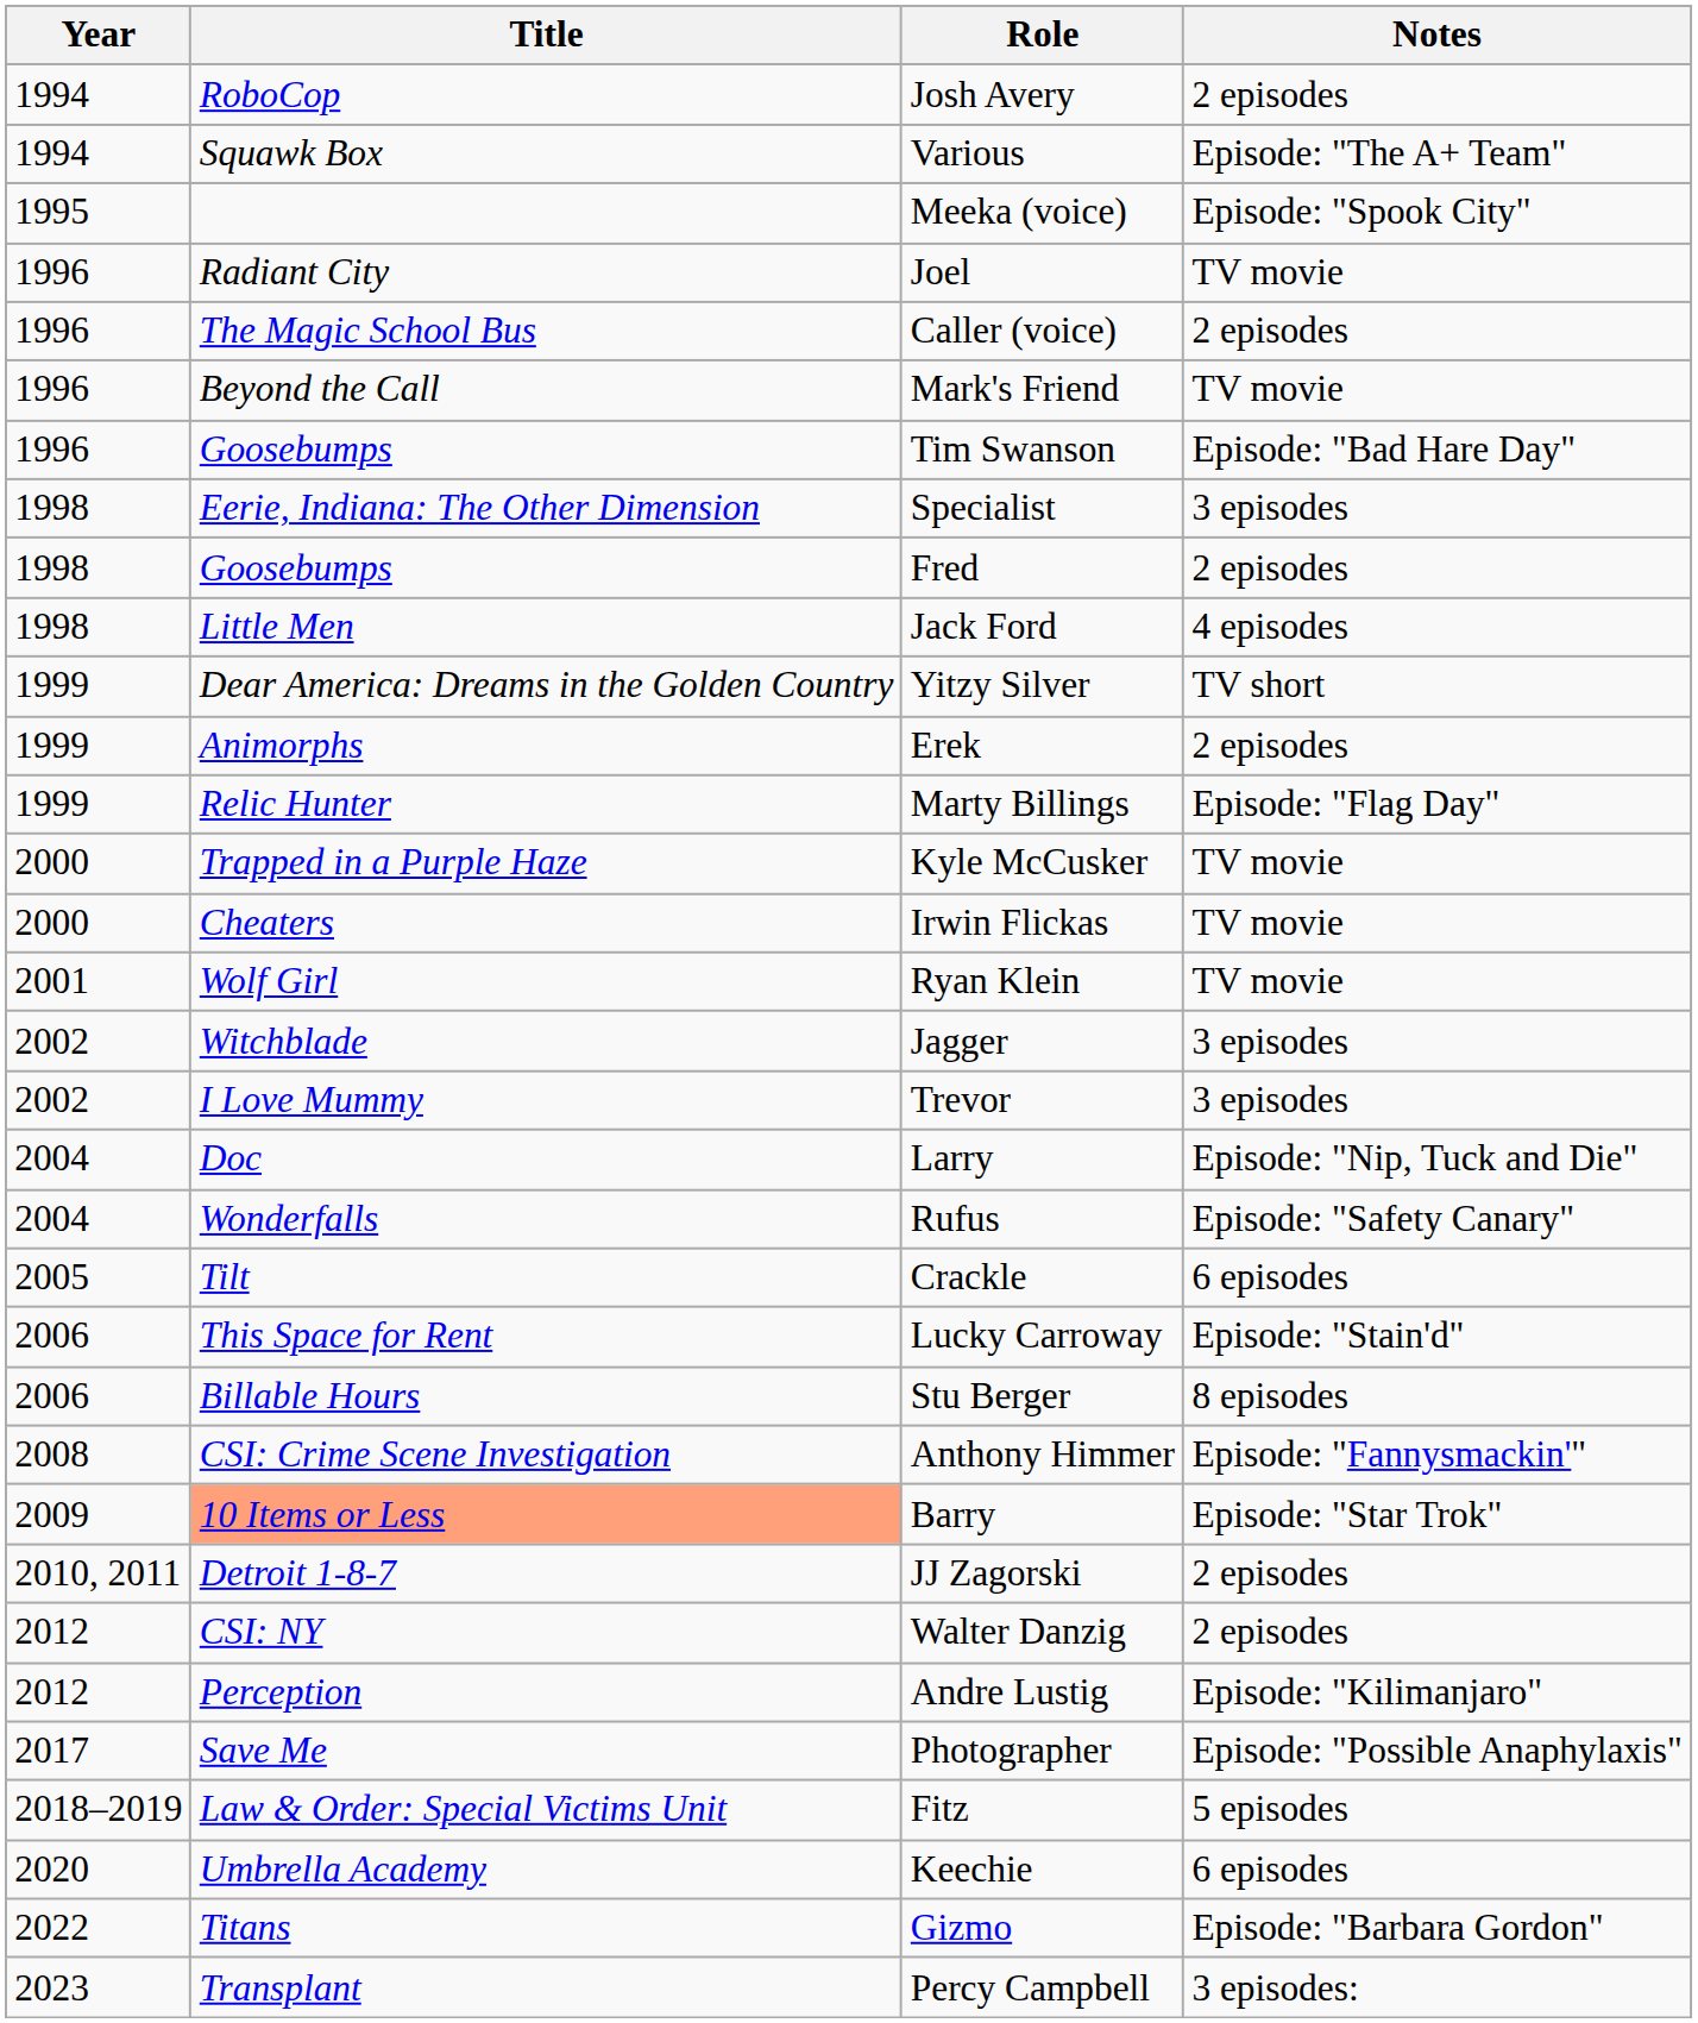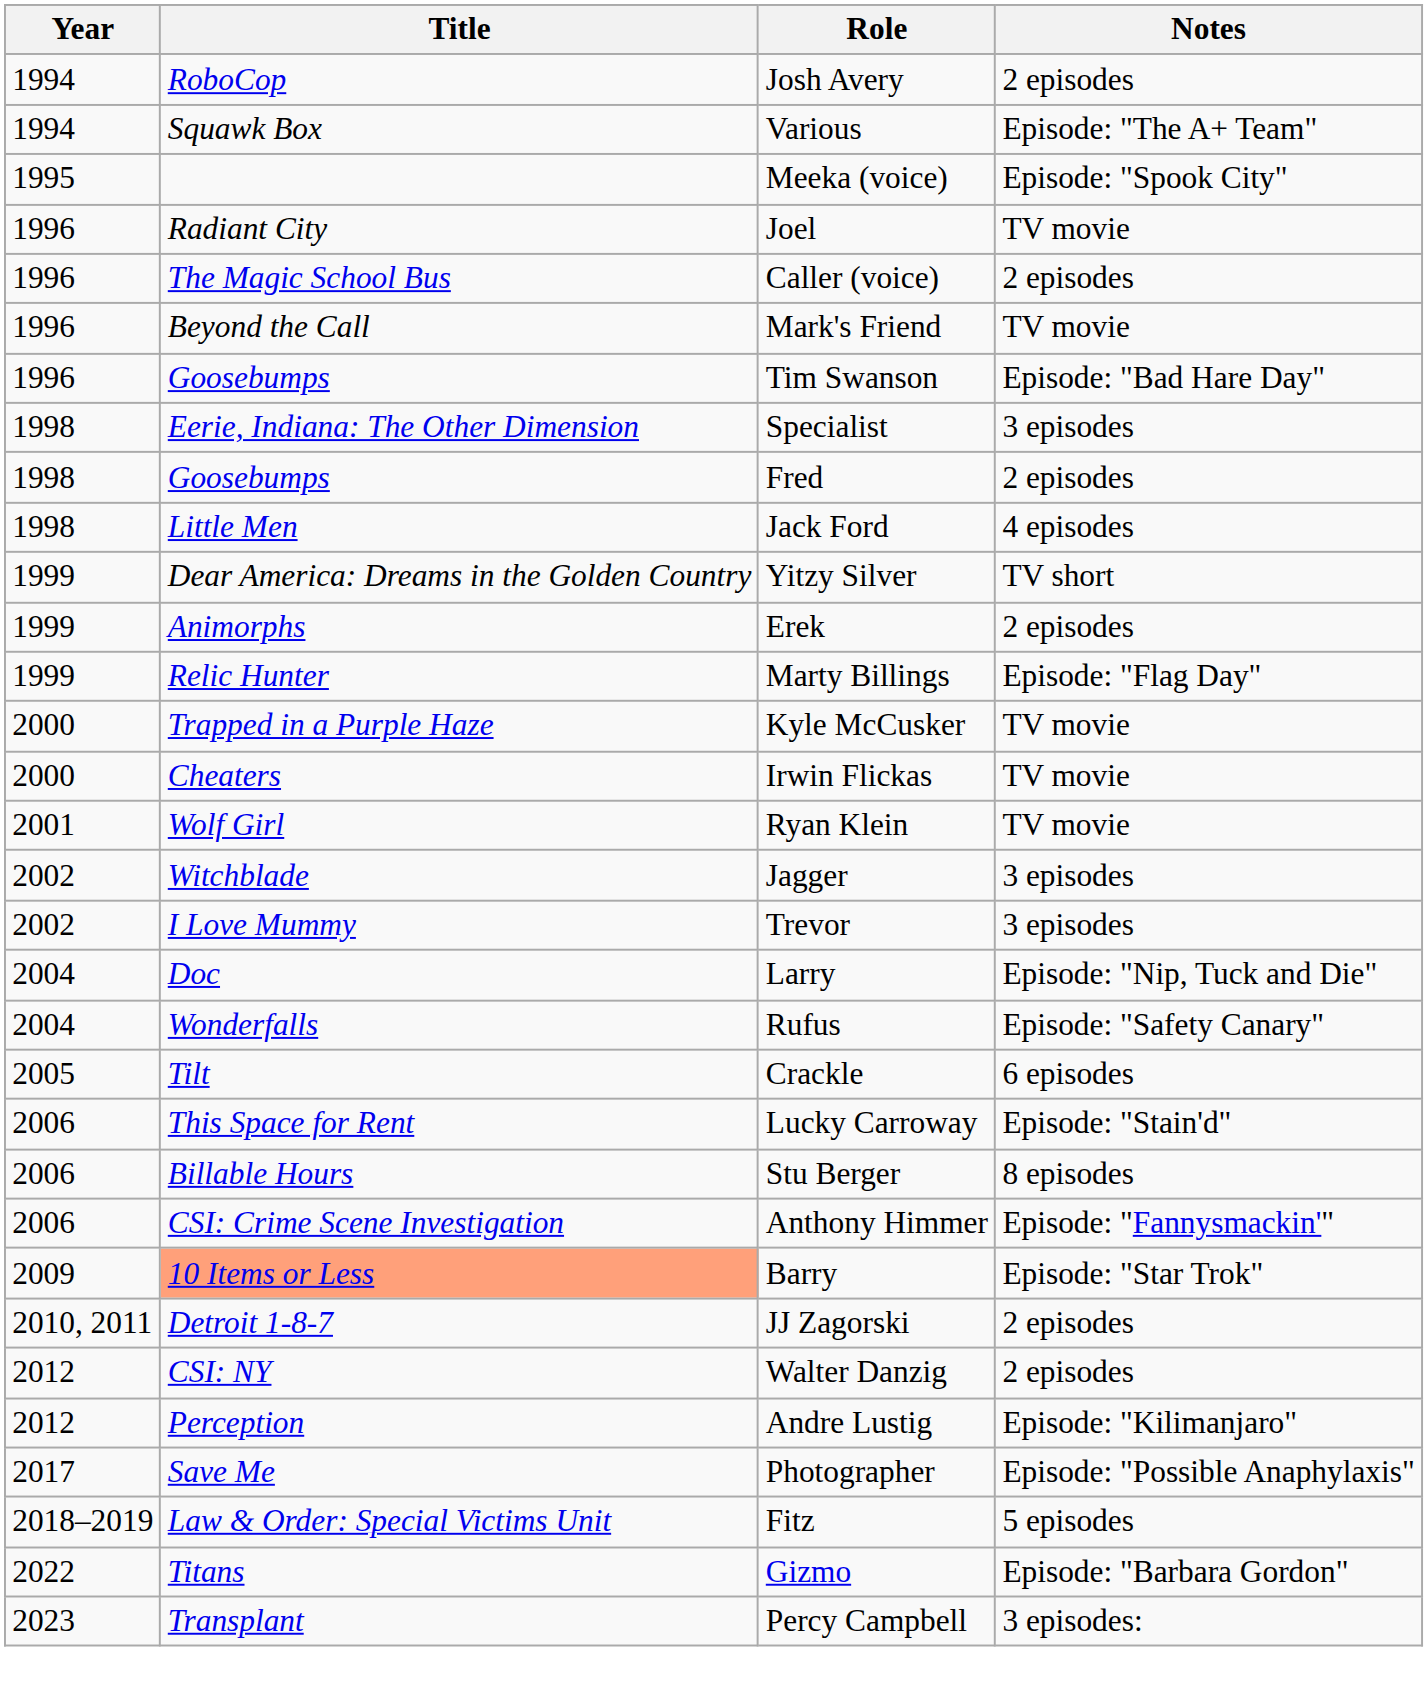Anthony Himmer | Year: 2008 -> 2006
- row: 2020 | Umbrella Academy | Keechie | 6 episodes
